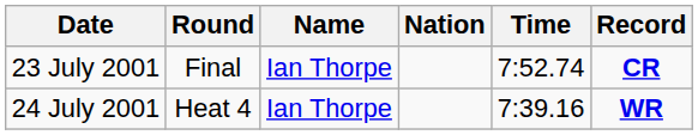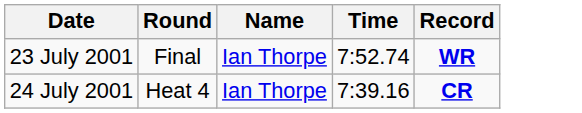- column: Nation
23 July 2001 | Record: CR -> WR
24 July 2001 | Record: WR -> CR
